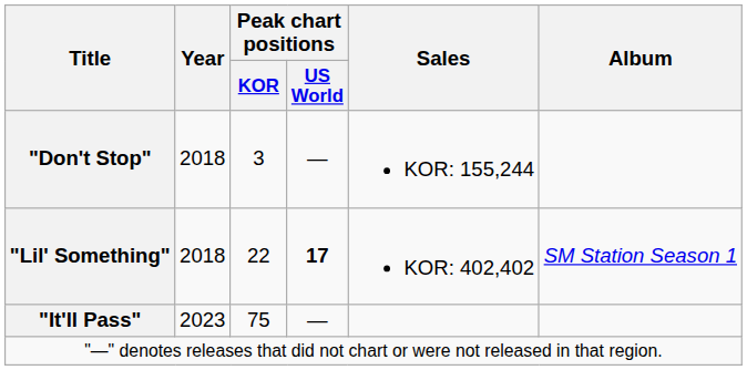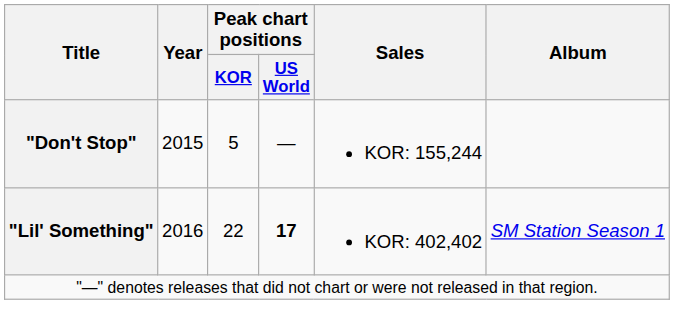"Don't Stop" | Year: 2018 -> 2015
"Don't Stop" | Peak chart positions / KOR: 3 -> 5
"Lil' Something" | Year: 2018 -> 2016
- row: "It'll Pass" | 2023 | 75 | —
